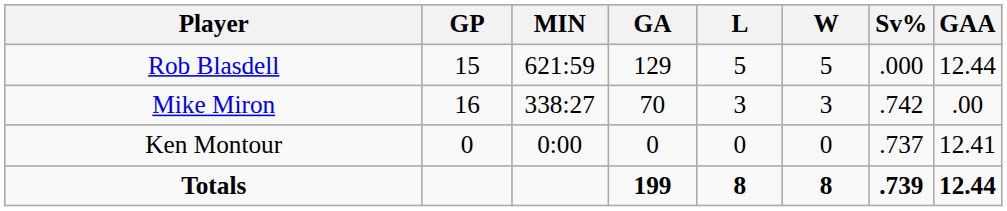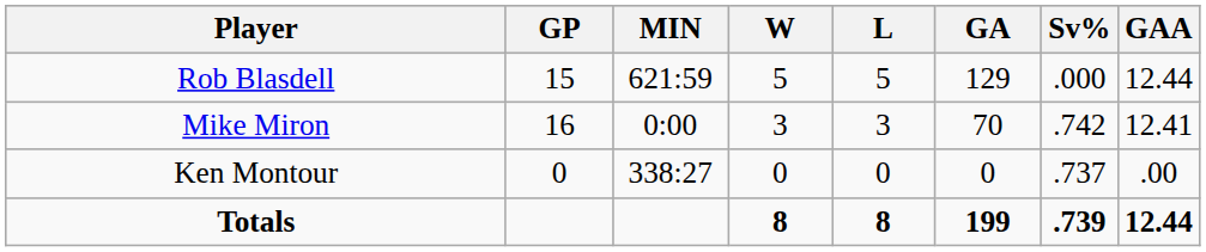columns swapped: W <-> GA
Mike Miron | MIN: 338:27 -> 0:00
Mike Miron | GAA: .00 -> 12.41
Ken Montour | MIN: 0:00 -> 338:27
Ken Montour | GAA: 12.41 -> .00
